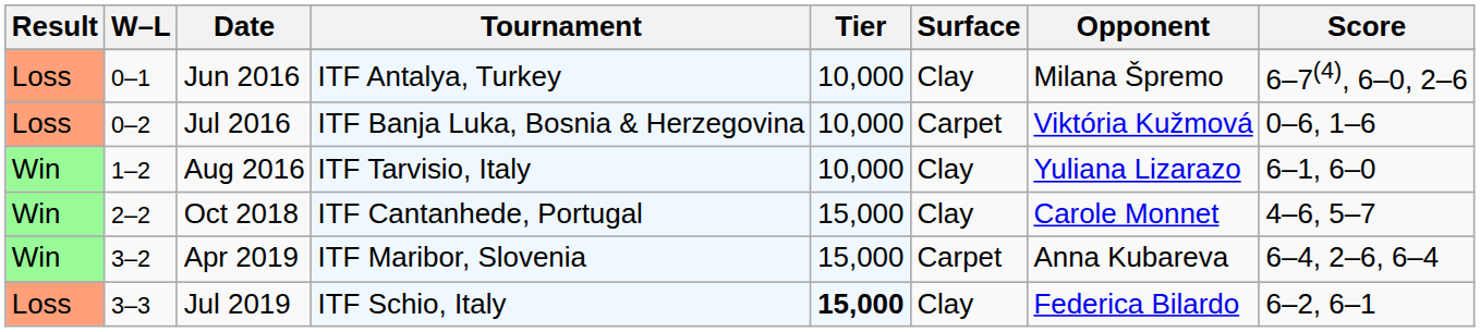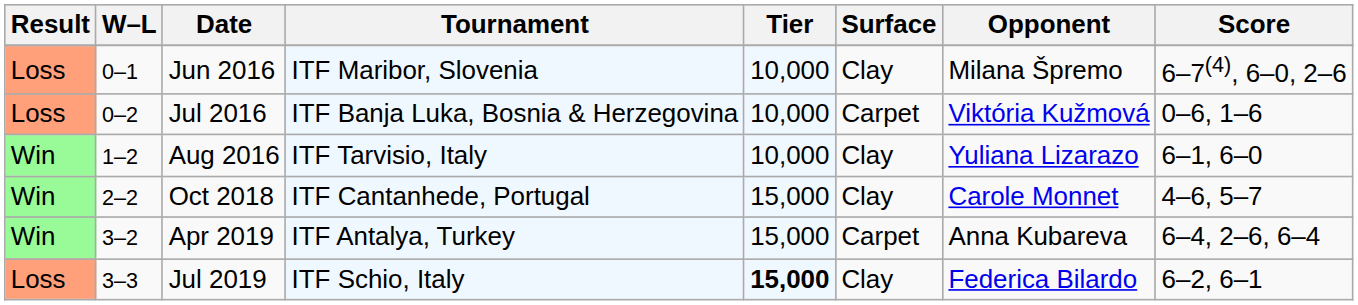Jun 2016 | Tournament: ITF Antalya, Turkey -> ITF Maribor, Slovenia
Apr 2019 | Tournament: ITF Maribor, Slovenia -> ITF Antalya, Turkey
